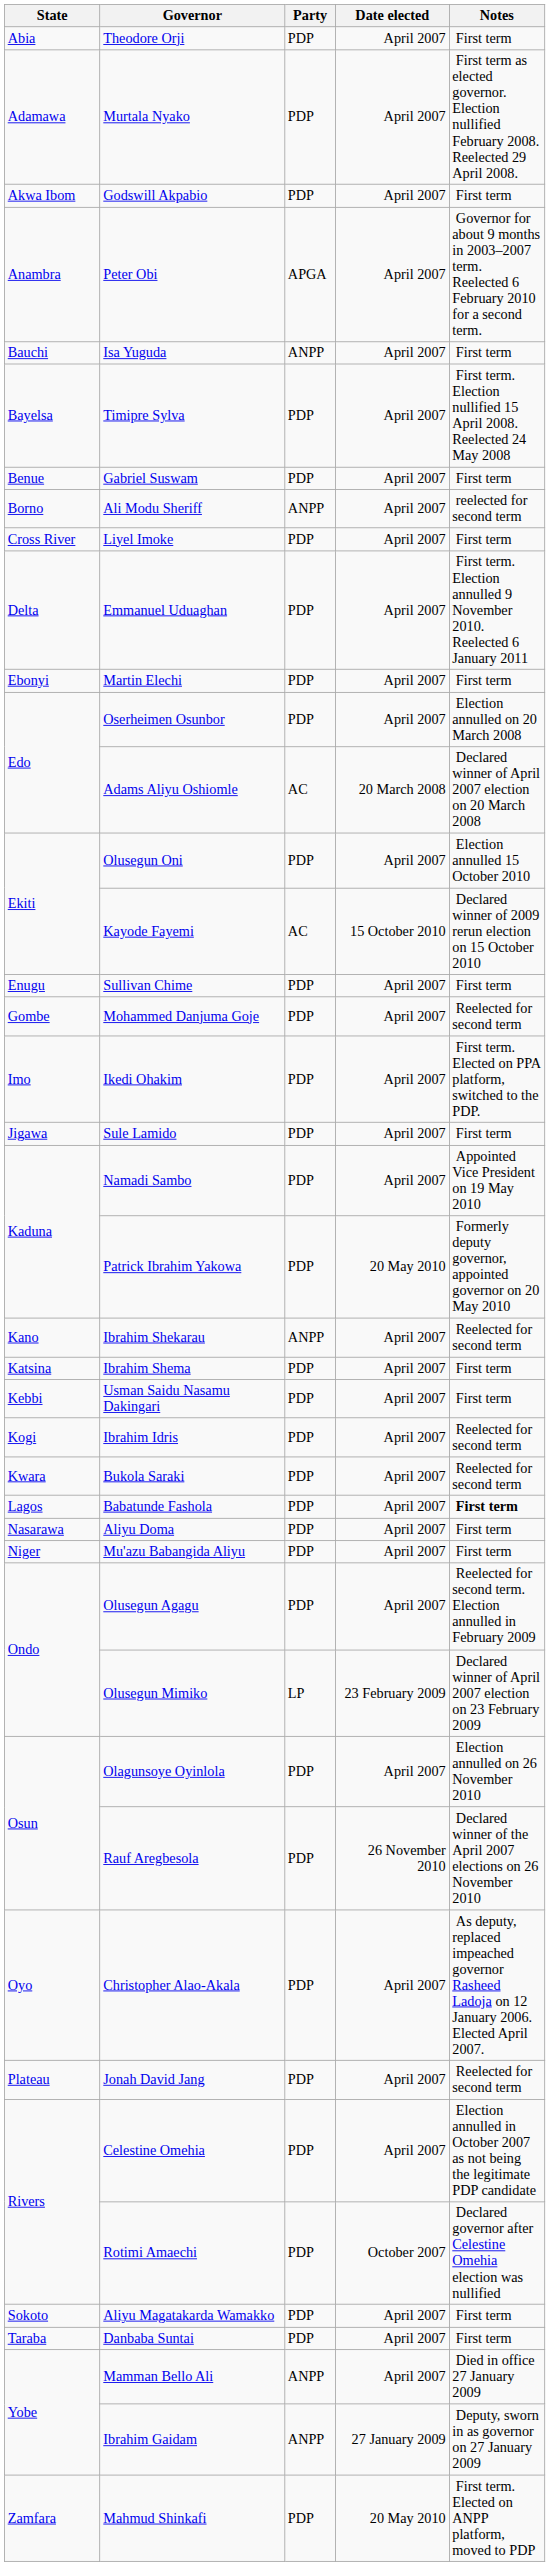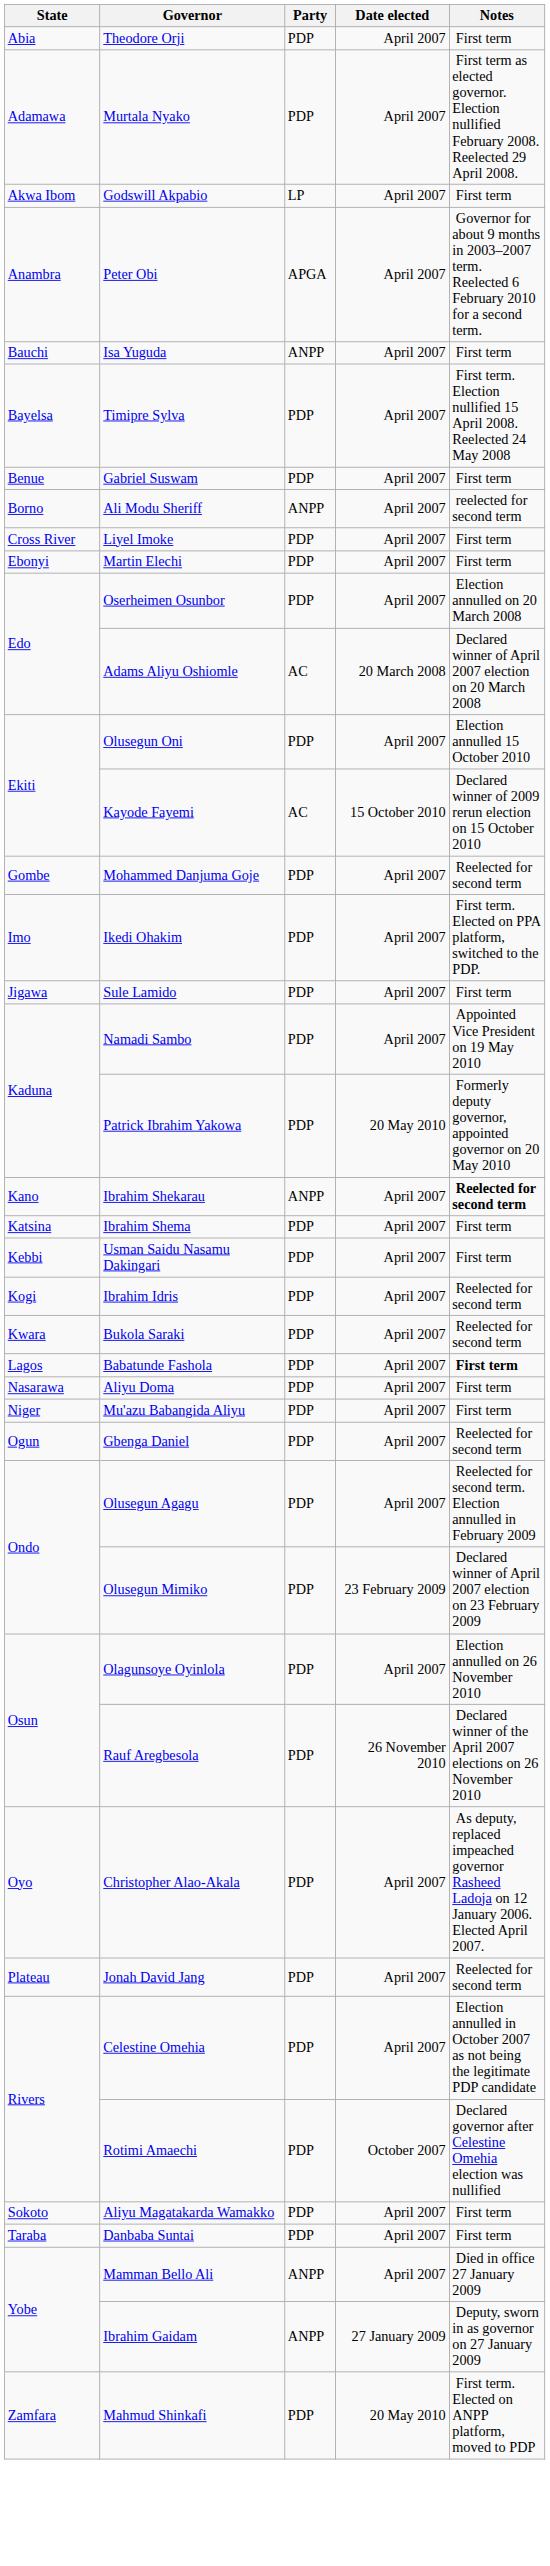Godswill Akpabio | Party: PDP -> LP
- row: Delta | Emmanuel Uduaghan | PDP | April 2007 | First term. Election annulled 9 November 2010. Reelected 6 January 2011
- row: Enugu | Sullivan Chime | PDP | April 2007 | First term
Ibrahim Shekarau | Notes: normal -> bold
+ row: Ogun | Gbenga Daniel | PDP | April 2007 | Reelected for second term
Olusegun Mimiko | Party: LP -> PDP
